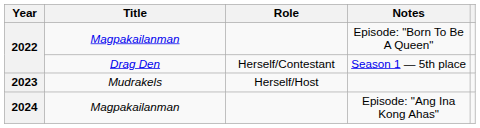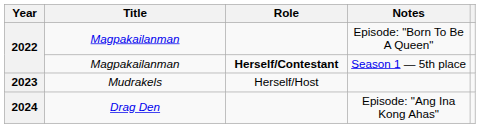Season 1 — 5th place | Title: Drag Den -> Magpakailanman
Season 1 — 5th place | Role: normal -> bold
Episode: "Ang Ina Kong Ahas" | Title: Magpakailanman -> Drag Den
